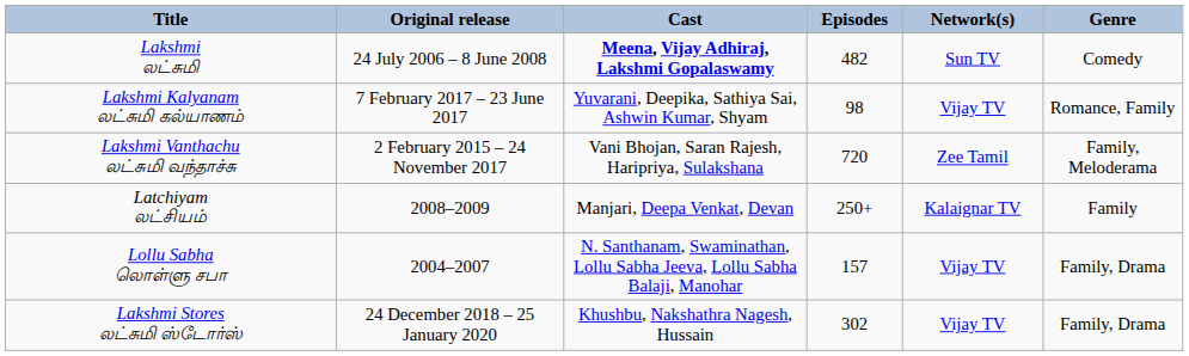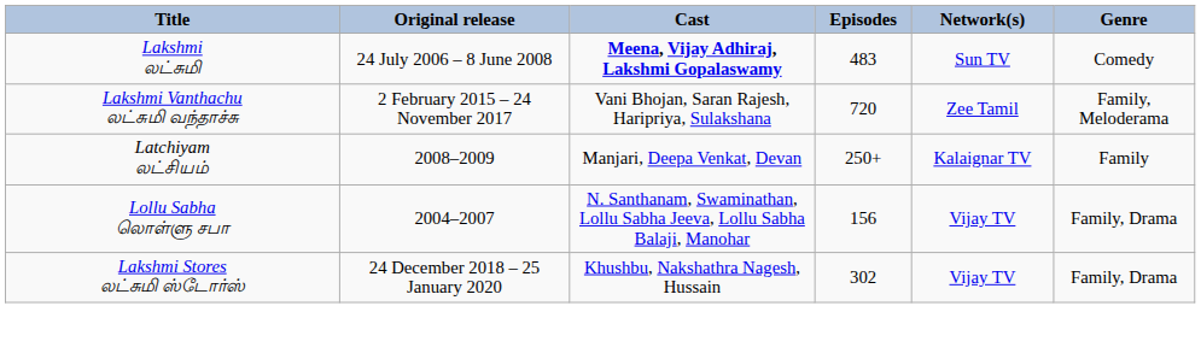Lakshmi லட்சுமி | Episodes: 482 -> 483
- row: Lakshmi Kalyanam லட்சுமி கல்யாணம் | 7 February 2017 – 23 June 2017 | Yuvarani, Deepika, Sathiya Sai, Ashwin Kumar, Shyam | 98 | Vijay TV | Romance, Family
Lollu Sabha லொள்ளு சபா | Episodes: 157 -> 156
